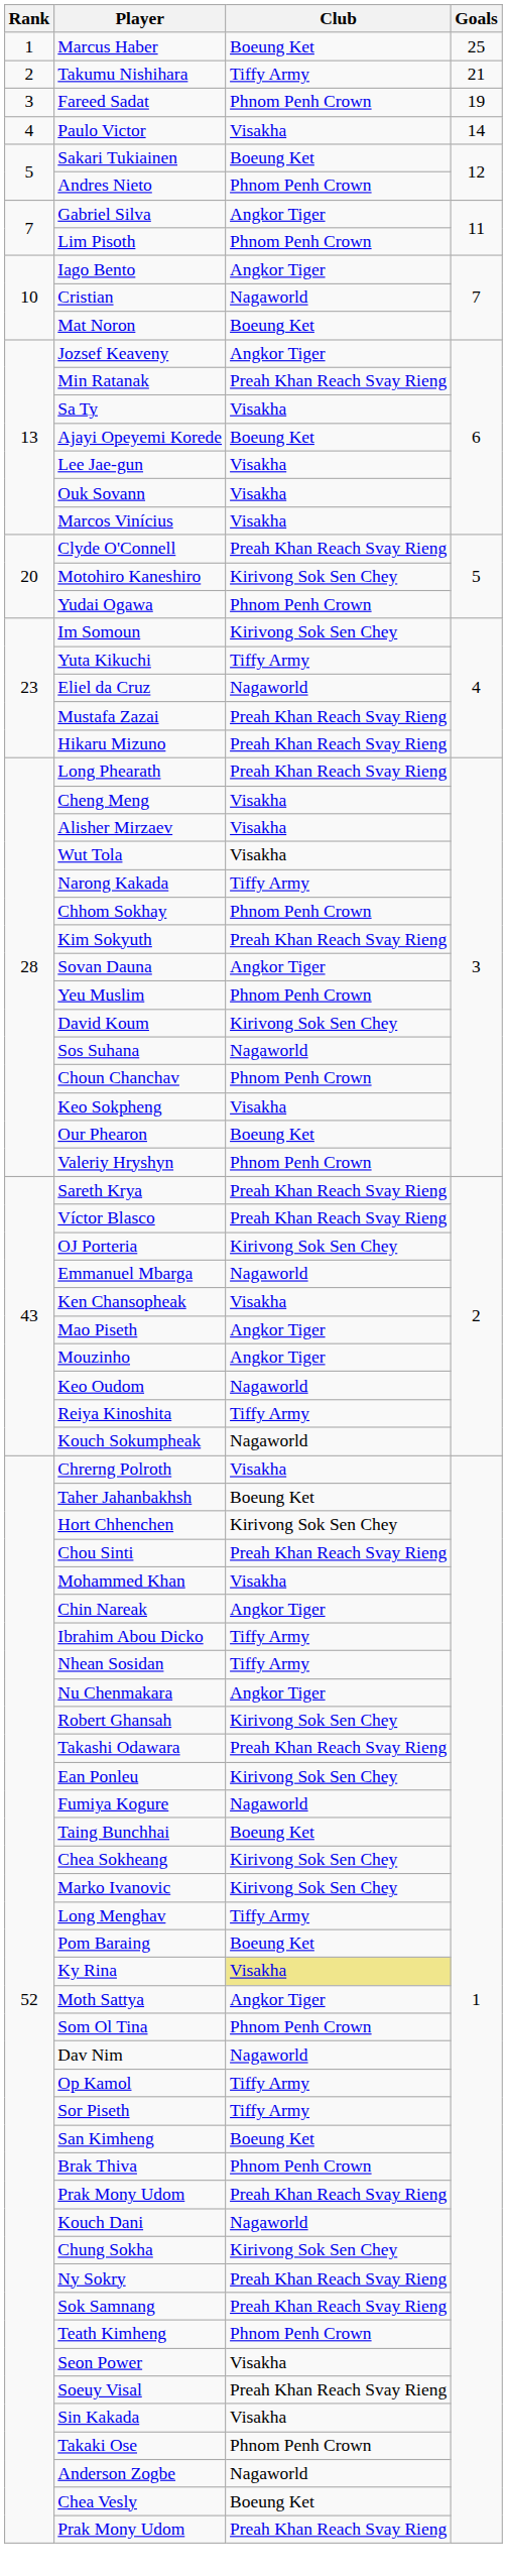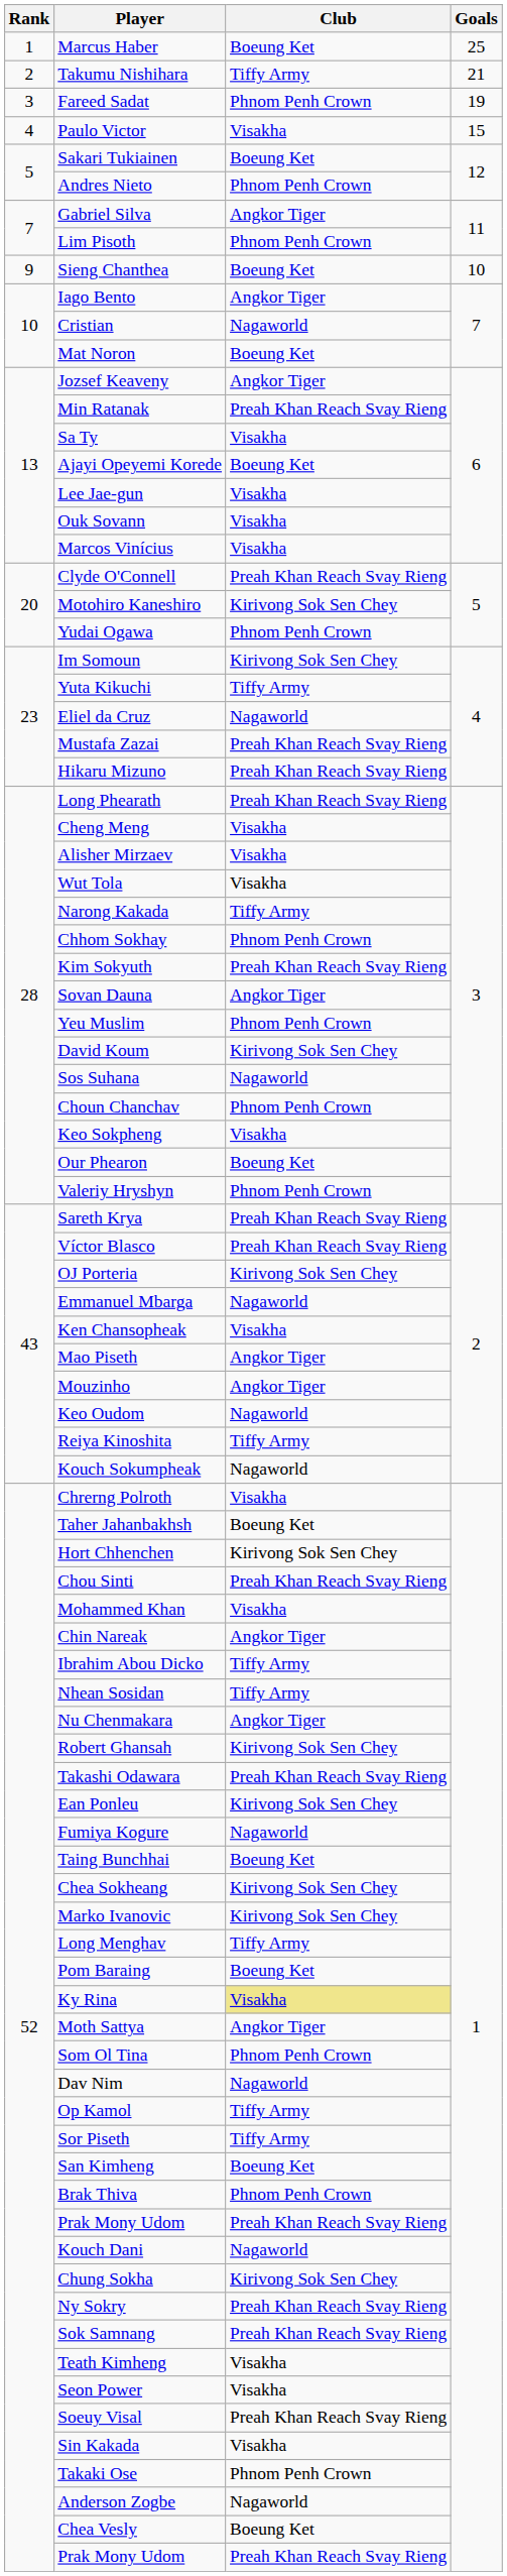Paulo Victor | Goals: 14 -> 15
+ row: 9 | Sieng Chanthea | Boeung Ket | 10
Teath Kimheng | Club: Phnom Penh Crown -> Visakha
